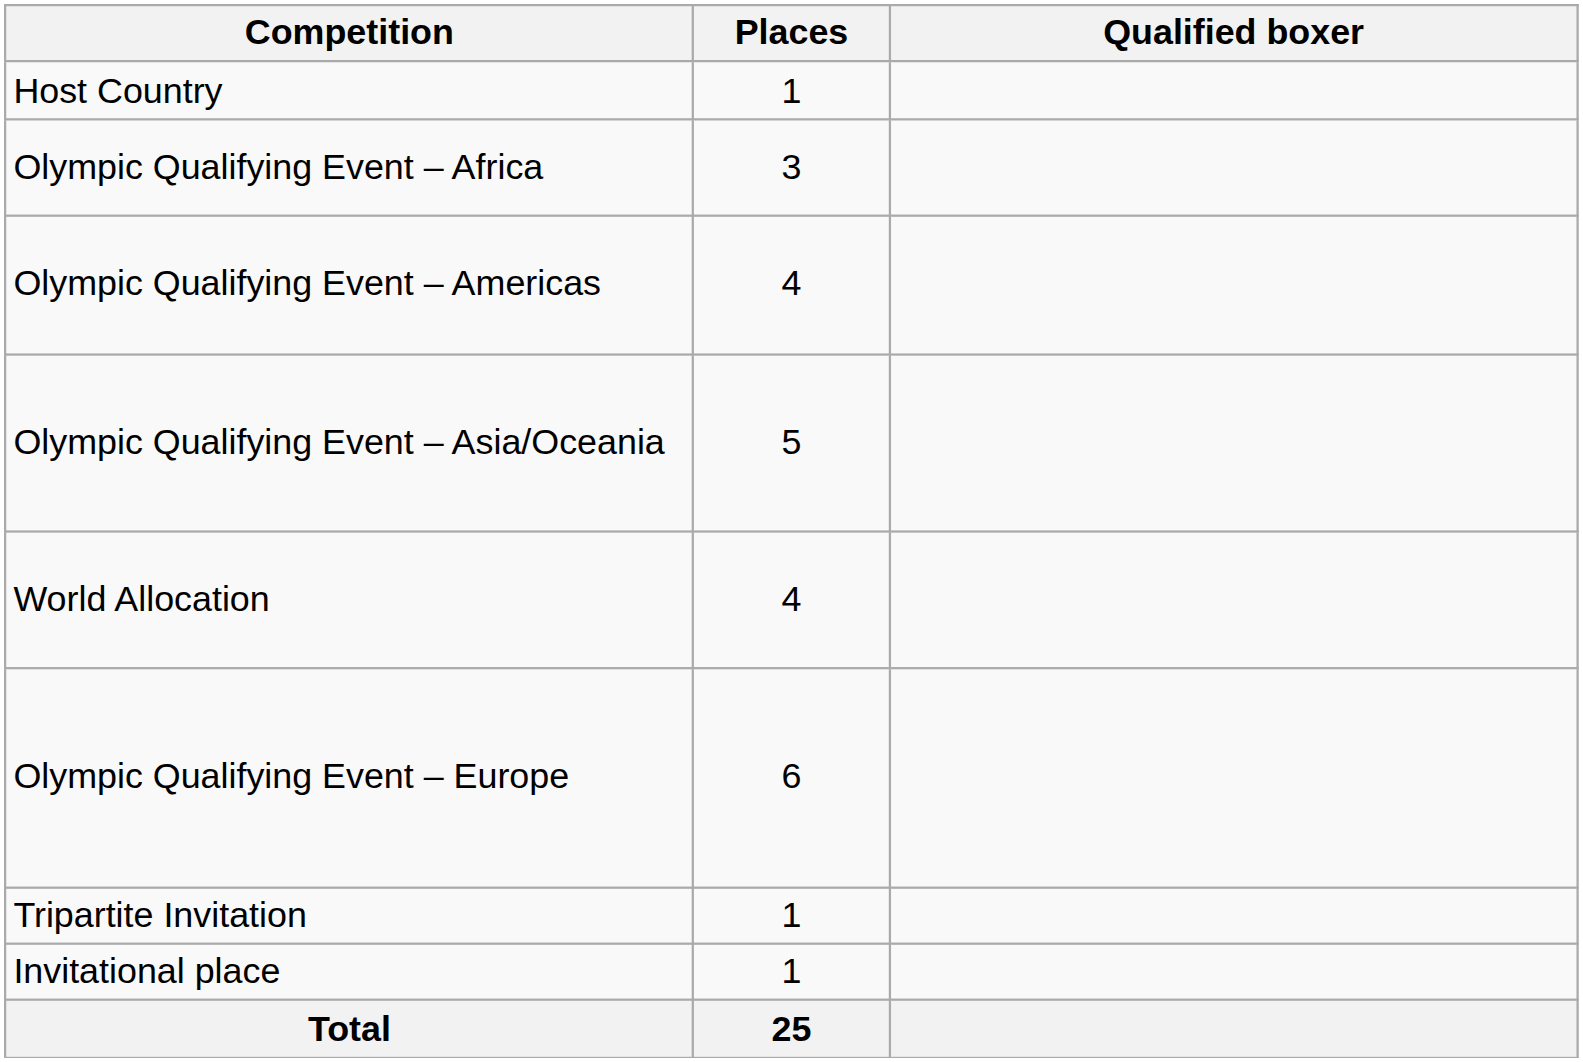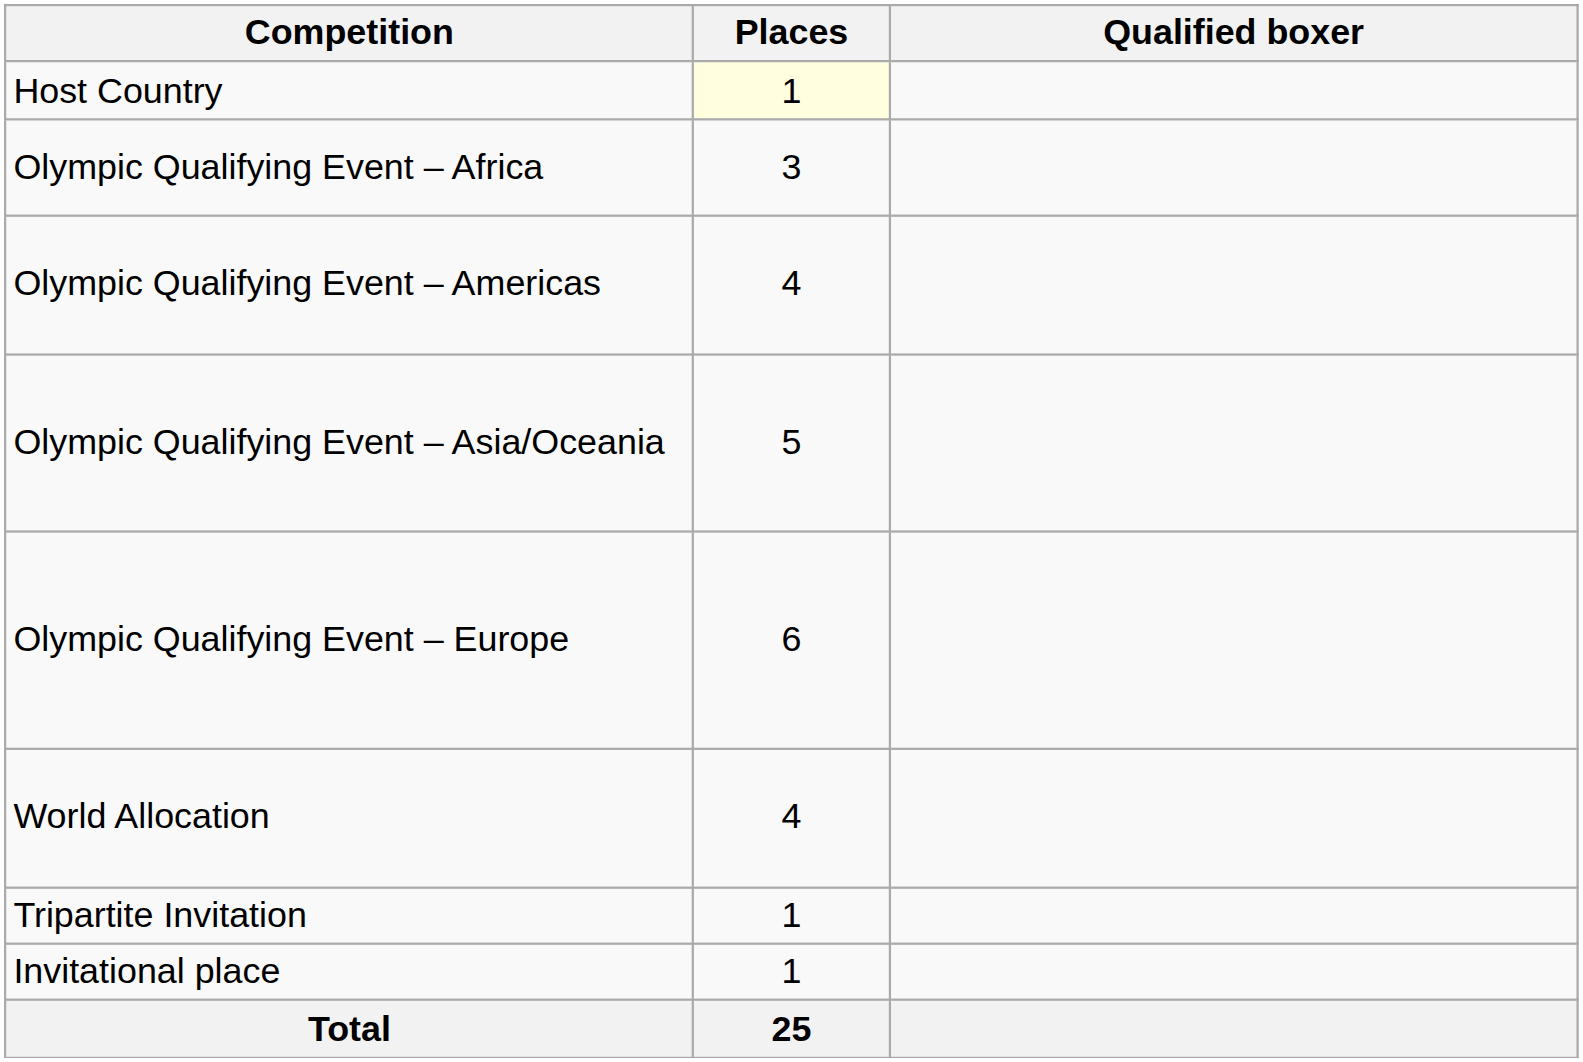Host Country | Places: no background -> lightyellow background
rows swapped: Olympic Qualifying Event – Europe <-> World Allocation
